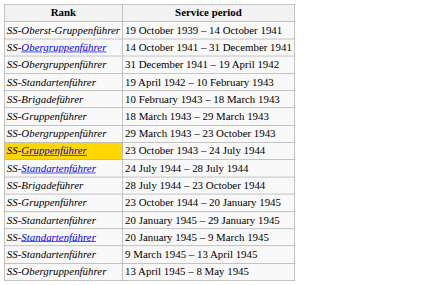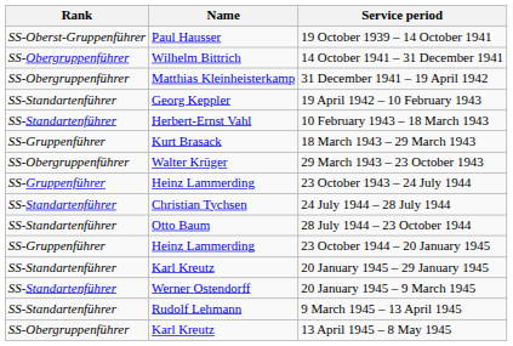+ column: Name | Paul Hausser | Wilhelm Bittrich | Matthias Kleinheisterkamp | Georg Keppler | Herbert-Ernst Vahl | Kurt Brasack | Walter Krüger | Heinz Lammerding | Christian Tychsen | Otto Baum | Heinz Lammerding | Karl Kreutz | Werner Ostendorff | Rudolf Lehmann | Karl Kreutz
10 February 1943 – 18 March 1943 | Rank: SS-Brigadeführer -> SS-Standartenführer
23 October 1943 – 24 July 1944 | Rank: gold background -> no background
28 July 1944 – 23 October 1944 | Rank: SS-Brigadeführer -> SS-Standartenführer
